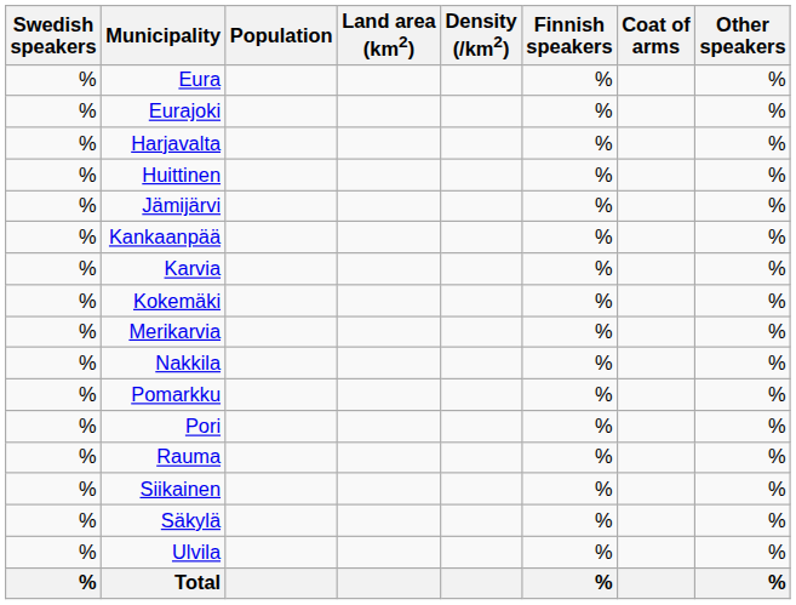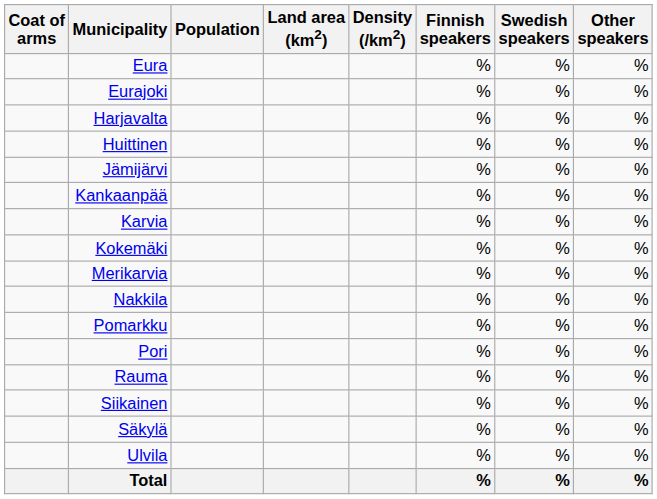columns swapped: Coat of arms <-> Swedish speakers
